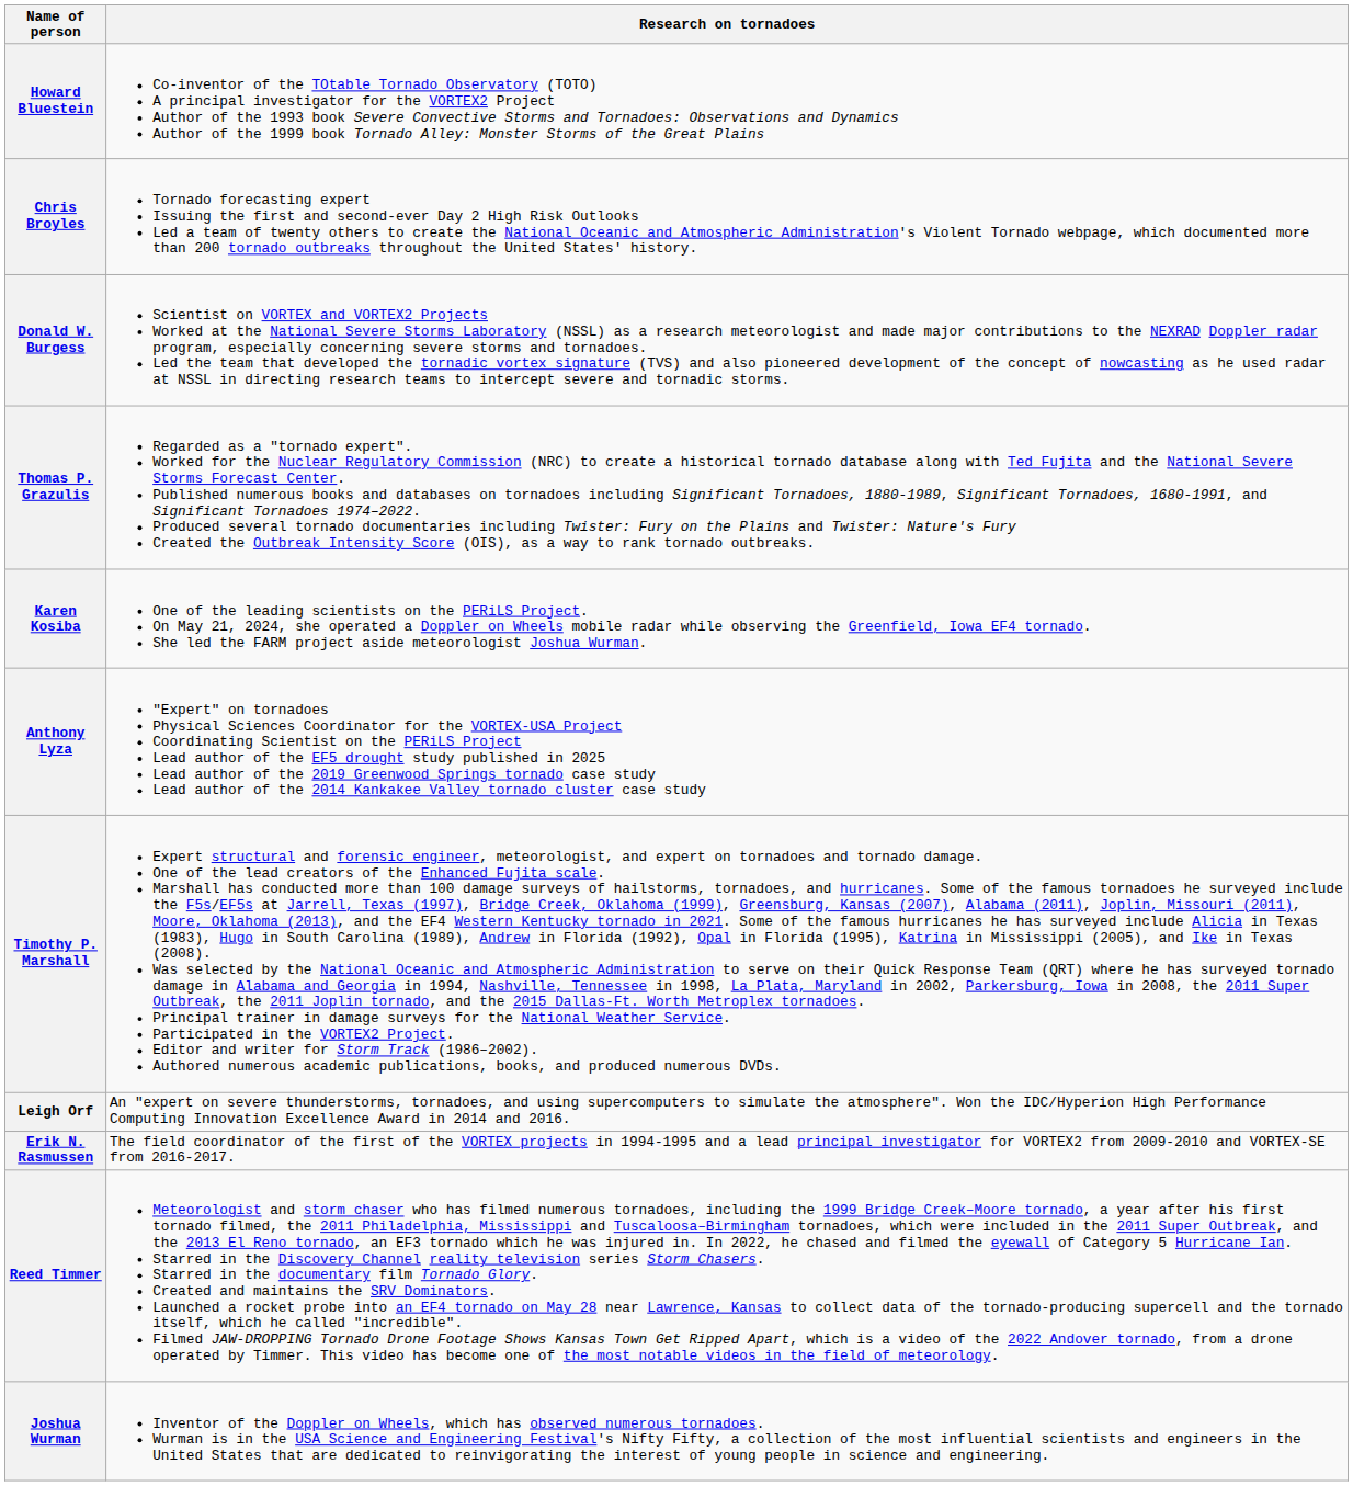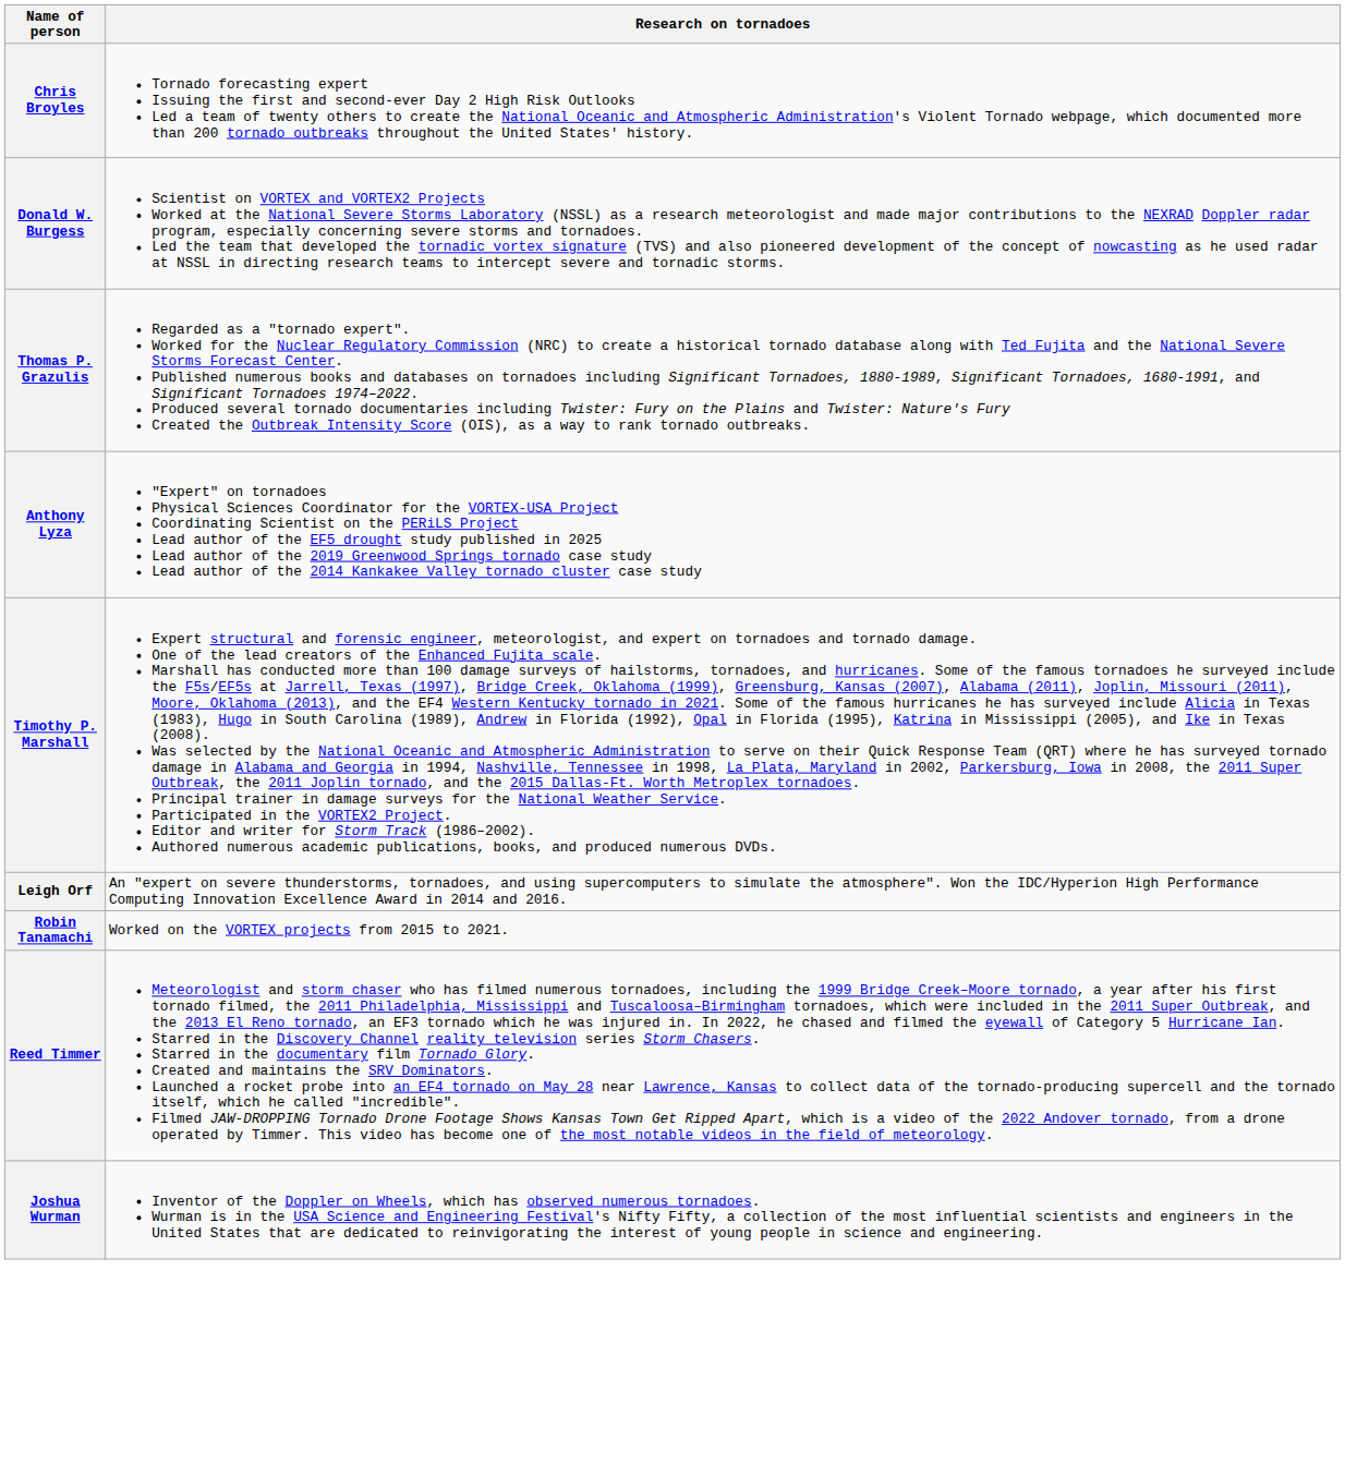- row: Howard Bluestein | Co-inventor of the TOtable Tornado Observatory (TOTO) A principal investigator for the VORTEX2 Project Author of the 1993 book Severe Convective Storms and Tornadoes: Observations and Dynamics Author of the 1999 book Tornado Alley: Monster Storms of the Great Plains
- row: Karen Kosiba | One of the leading scientists on the PERiLS Project. On May 21, 2024, she operated a Doppler on Wheels mobile radar while observing the Greenfield, Iowa EF4 tornado. She led the FARM project aside meteorologist Joshua Wurman.
- row: Erik N. Rasmussen | The field coordinator of the first of the VORTEX projects in 1994-1995 and a lead principal investigator for VORTEX2 from 2009-2010 and VORTEX-SE from 2016-2017.
+ row: Robin Tanamachi | Worked on the VORTEX projects from 2015 to 2021.
